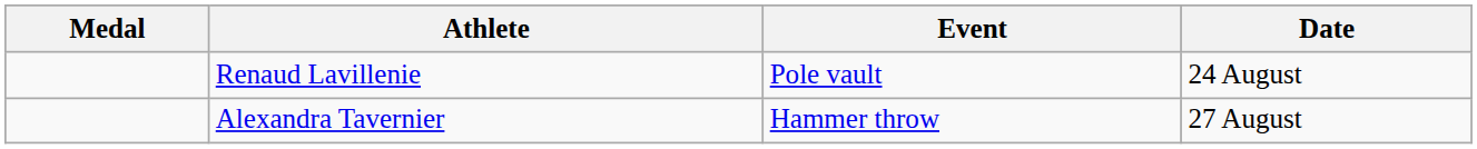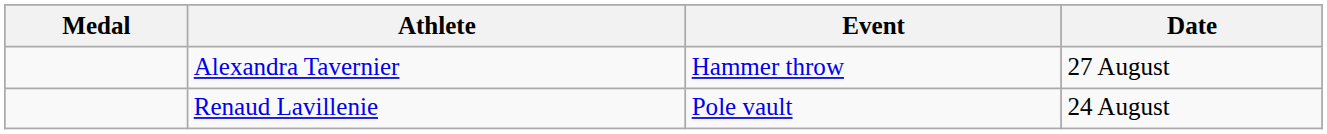rows swapped: Renaud Lavillenie <-> Alexandra Tavernier
